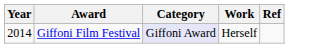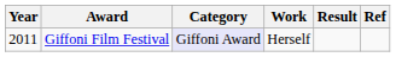+ column: Result
Giffoni Film Festival | Year: 2014 -> 2011
